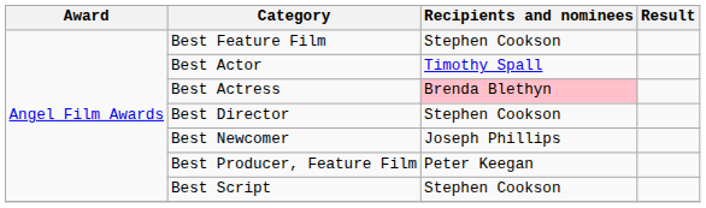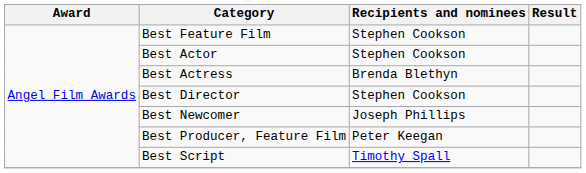Best Actor | Recipients and nominees: Timothy Spall -> Stephen Cookson
Best Actress | Recipients and nominees: pink background -> no background
Best Script | Recipients and nominees: Stephen Cookson -> Timothy Spall
